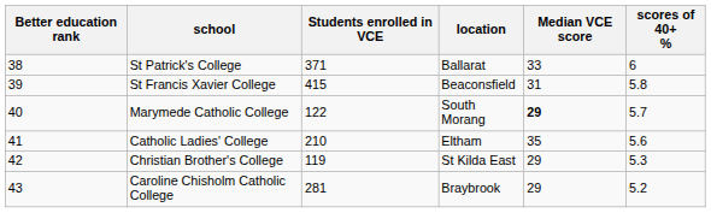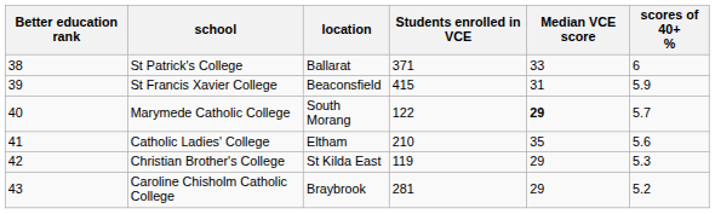columns swapped: location <-> Students enrolled in VCE
St Francis Xavier College | scores of 40+ %: 5.8 -> 5.9
